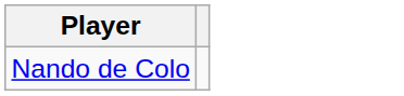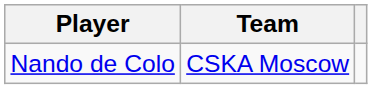+ column: Team | CSKA Moscow
